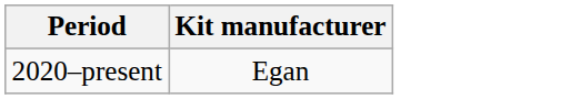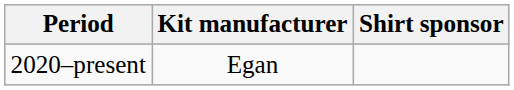+ column: Shirt sponsor
